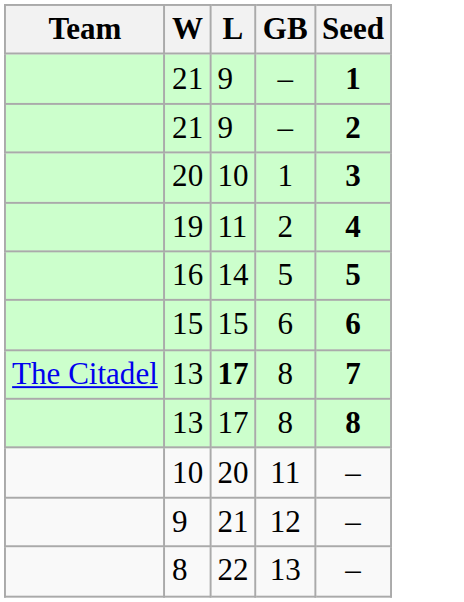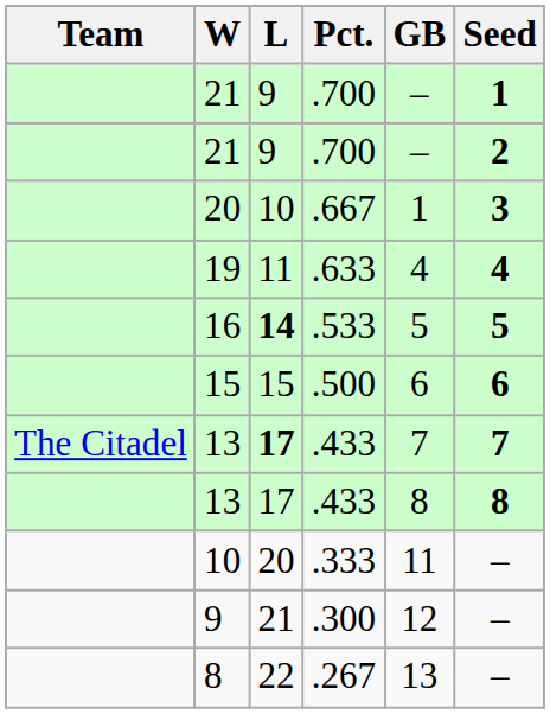+ column: Pct. | .700 | .700 | .667 | .633 | .533 | .500 | .433 | .433 | .333 | .300 | .267
19 | GB: 2 -> 4
16 | L: normal -> bold
The Citadel / 13 | GB: 8 -> 7
